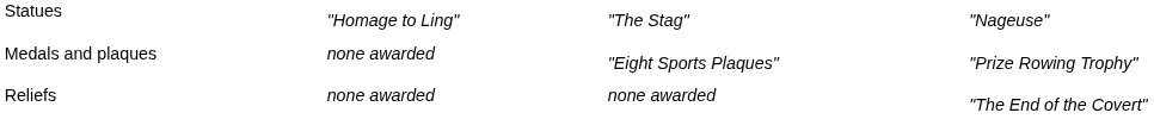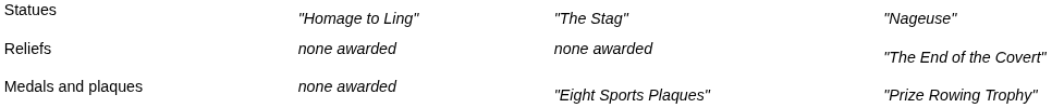rows swapped: Reliefs <-> Medals and plaques
